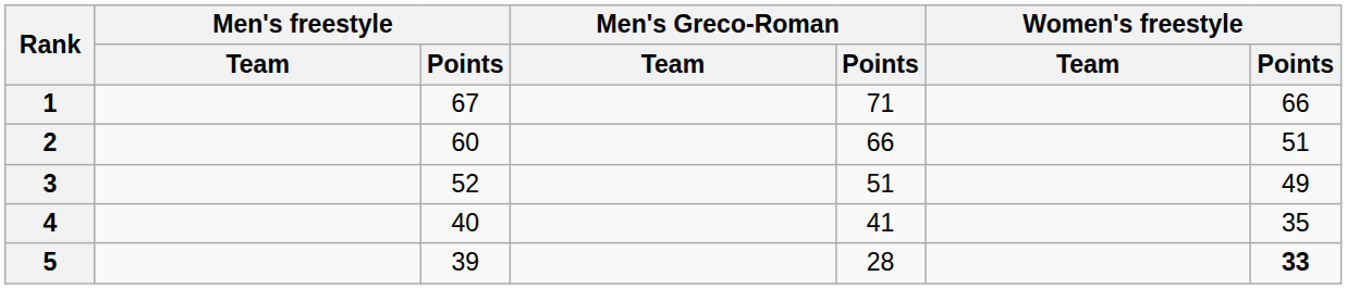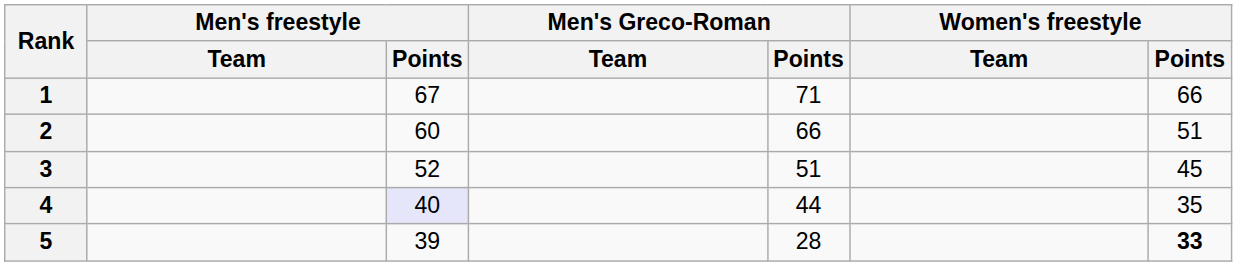3 | Women's freestyle / Points: 49 -> 45
4 | Men's freestyle / Points: no background -> lavender background
4 | Men's Greco-Roman / Points: 41 -> 44
